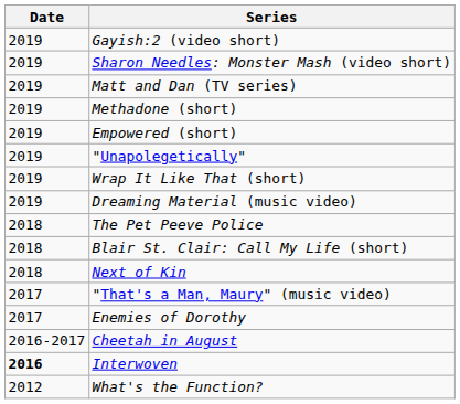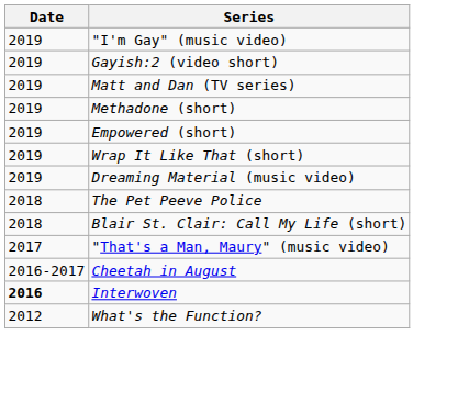+ row: 2019 | "I'm Gay" (music video)
- row: 2019 | Sharon Needles: Monster Mash (video short)
- row: 2019 | "Unapolegetically"
- row: 2018 | Next of Kin
- row: 2017 | Enemies of Dorothy
